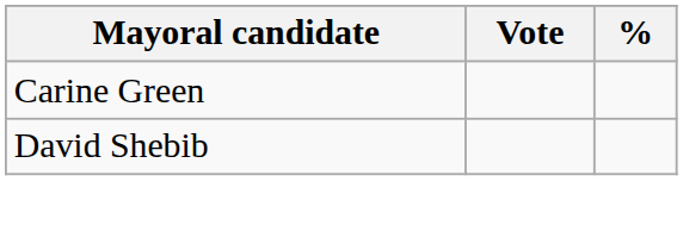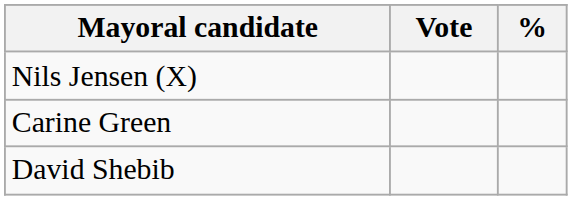+ row: Nils Jensen (X)
